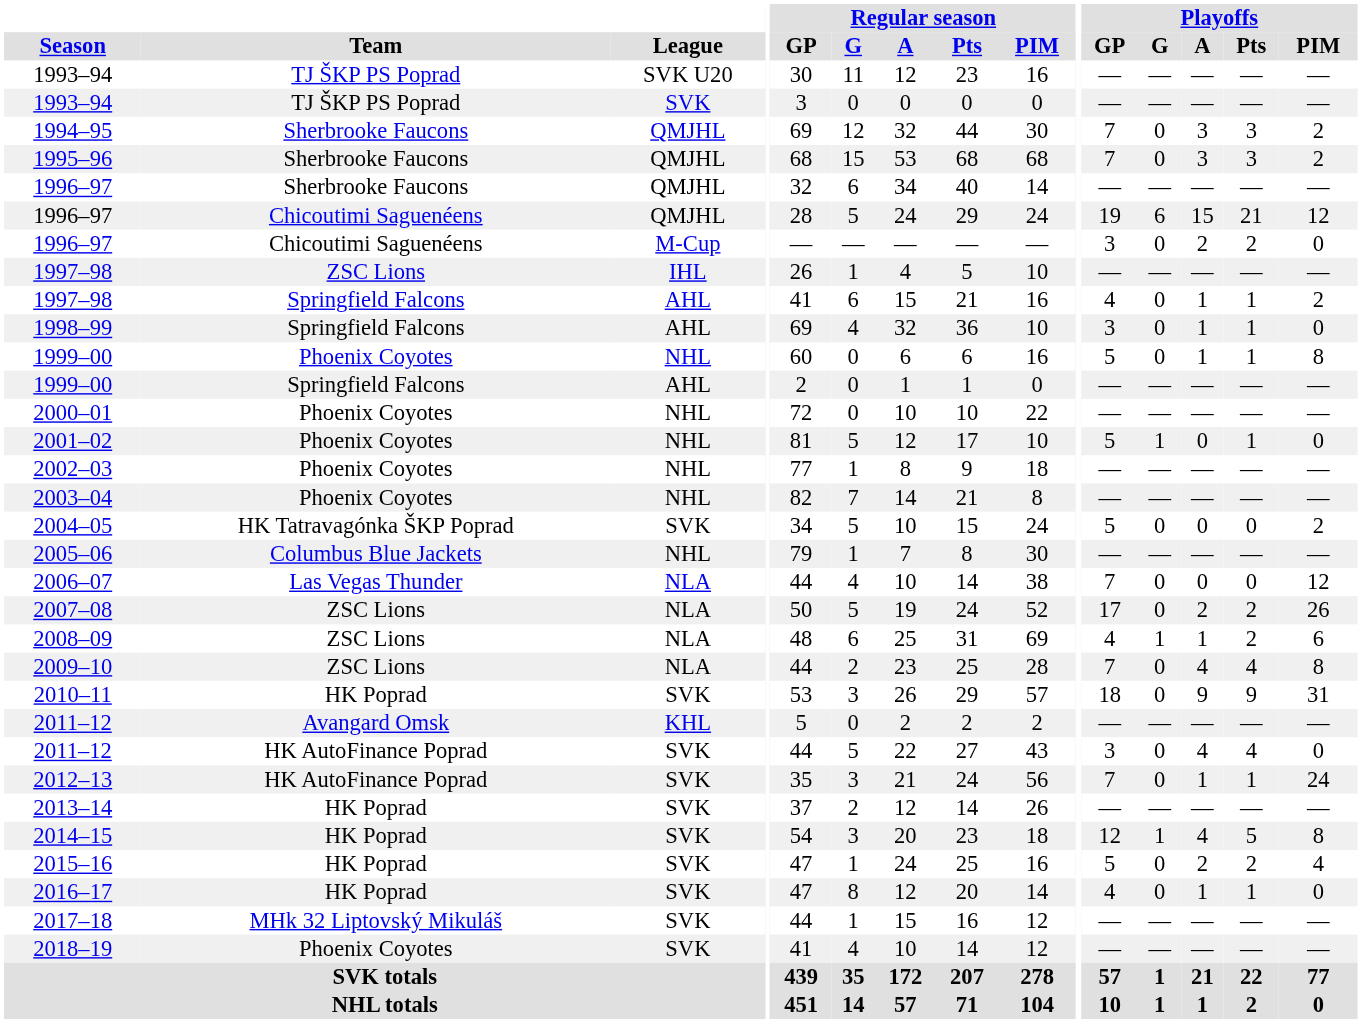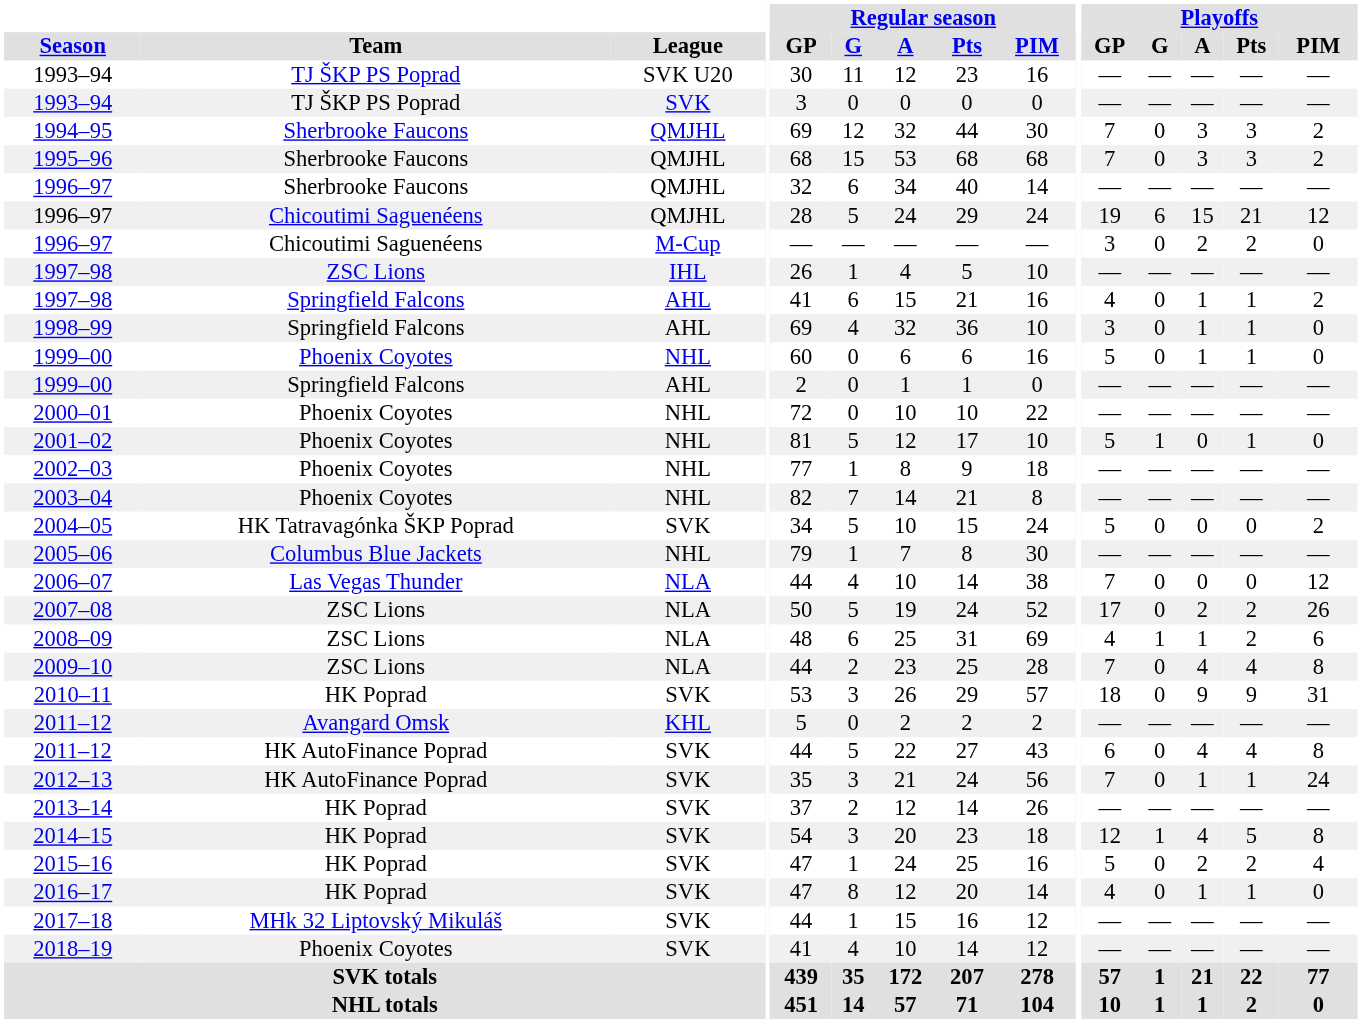1999–00 / NHL | Playoffs / PIM: 8 -> 0
2011–12 / SVK | Playoffs / GP: 3 -> 6
2011–12 / SVK | Playoffs / PIM: 0 -> 8
